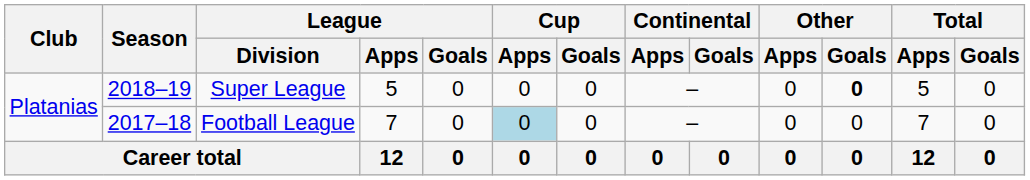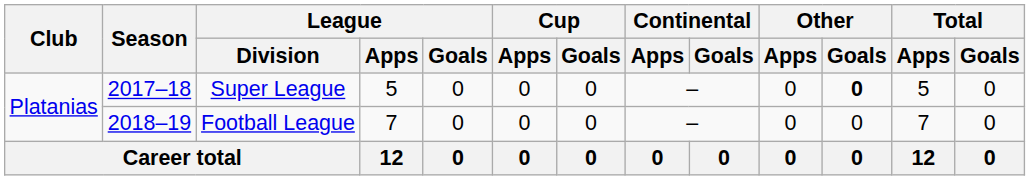Super League | Season: 2018–19 -> 2017–18
Football League | Season: 2017–18 -> 2018–19
Football League | Cup / Apps: lightblue background -> no background
